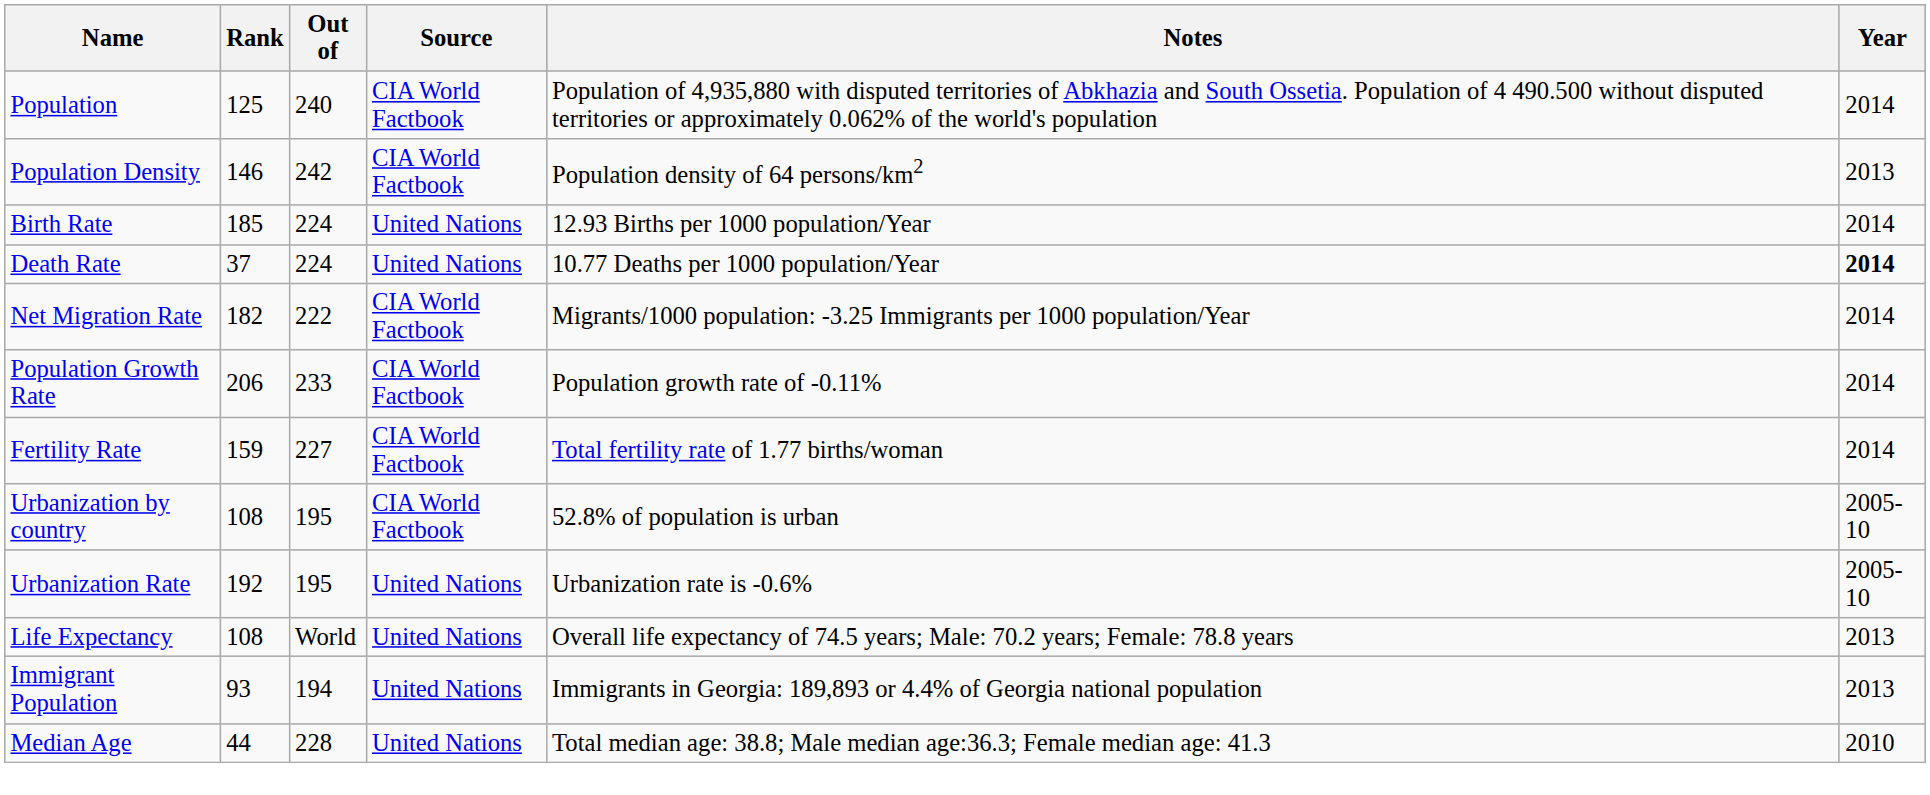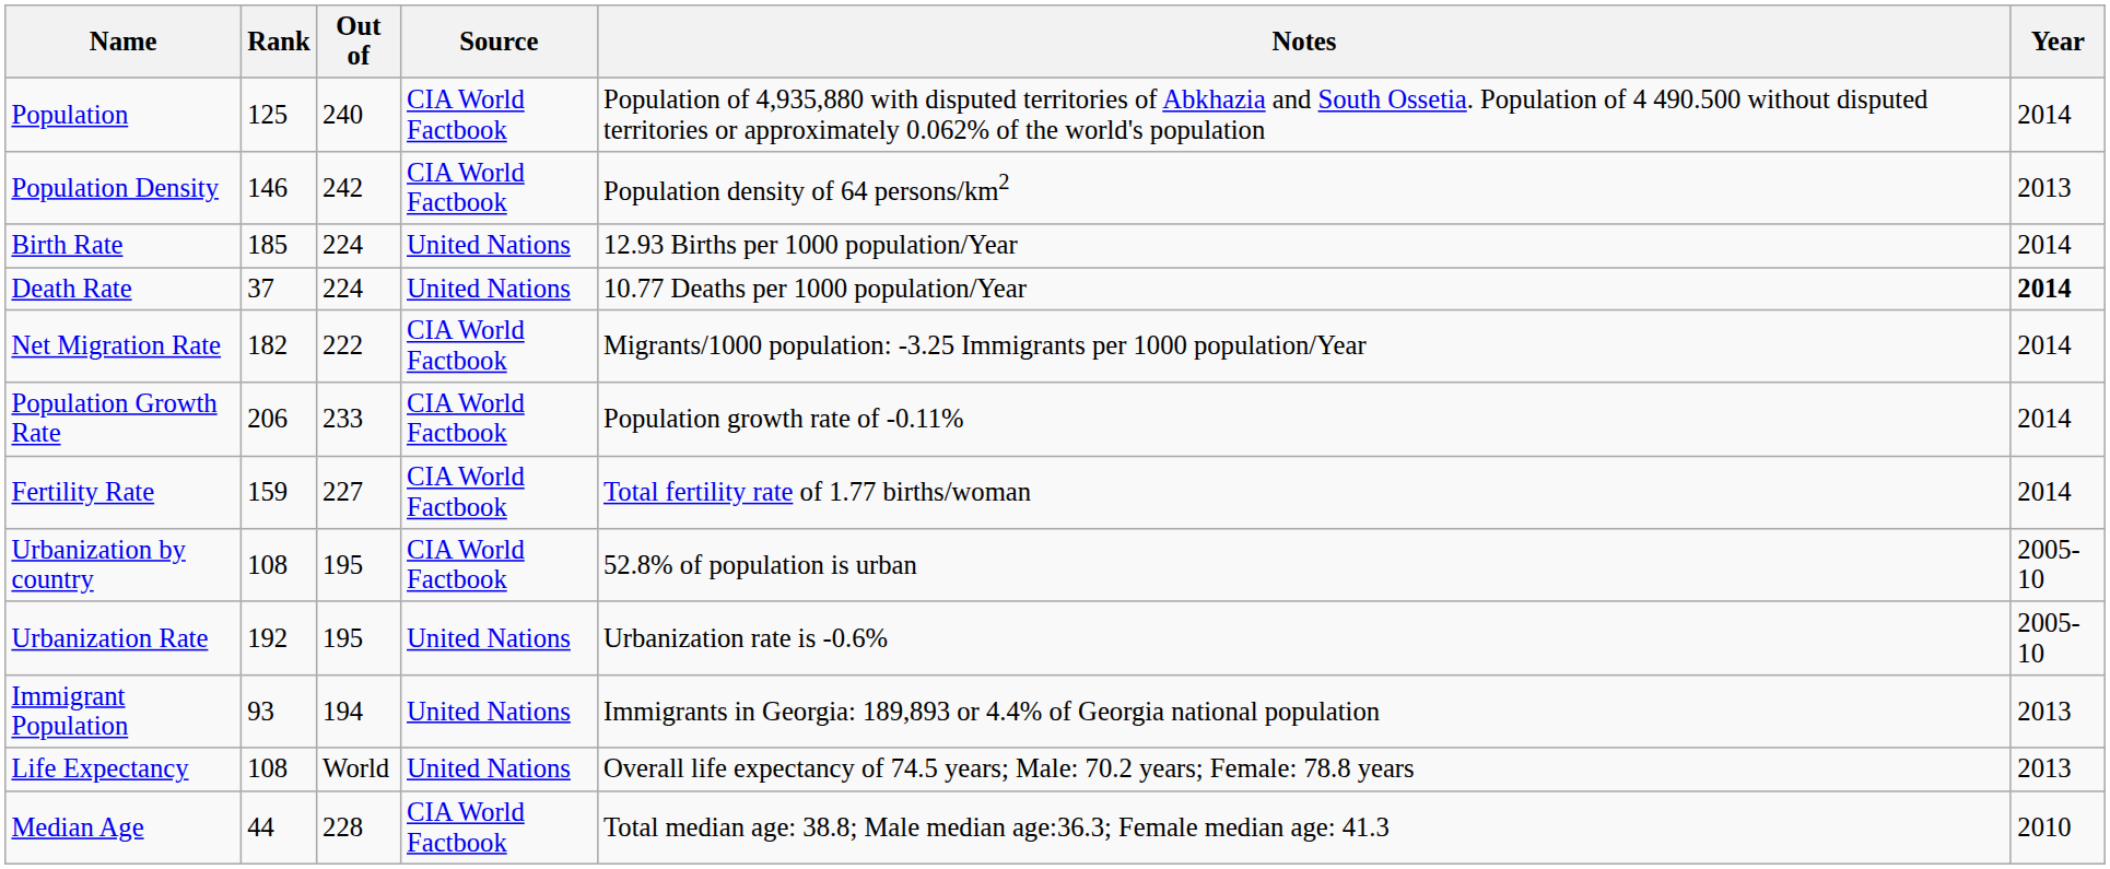rows swapped: Immigrant Population <-> Life Expectancy
Median Age | Source: United Nations -> CIA World Factbook
